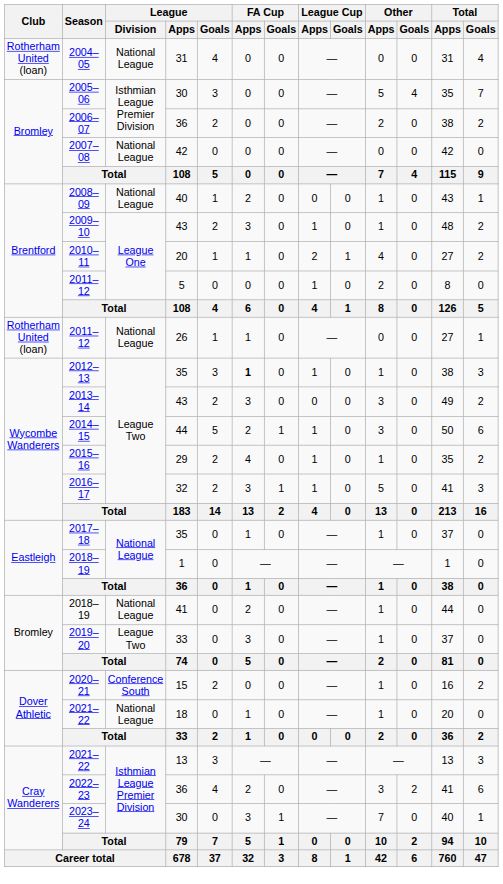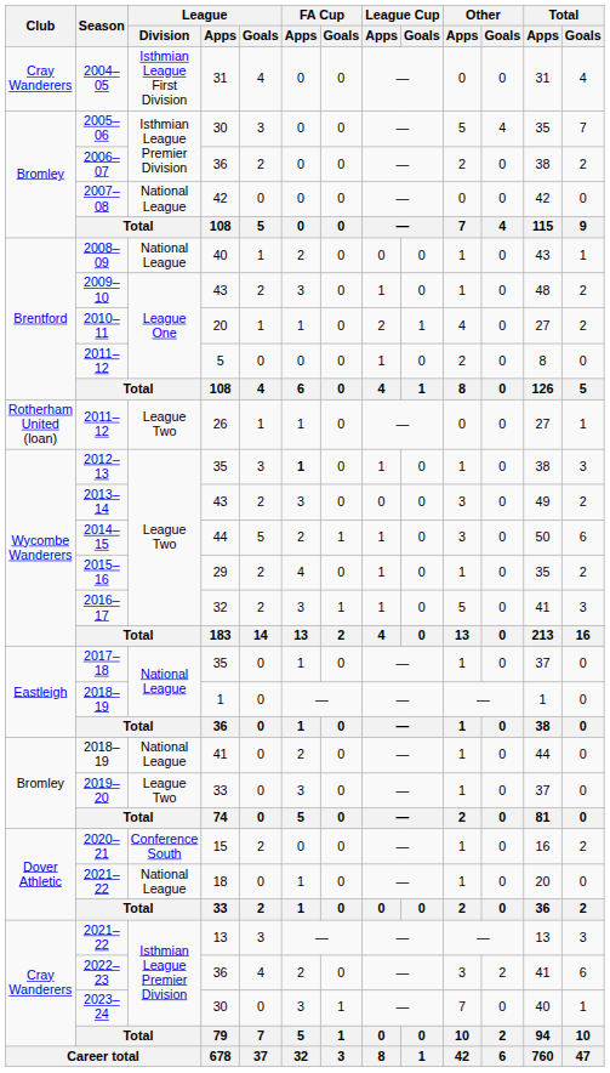2004–05 | Club: Rotherham United (loan) -> Cray Wanderers
2004–05 | League / Division: National League -> Isthmian League First Division
2011–12 / 26 | League / Division: National League -> League Two
